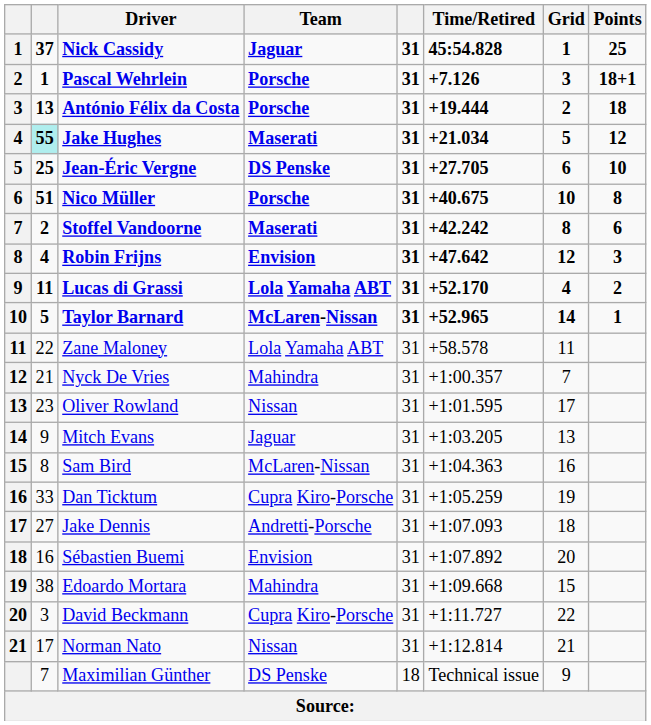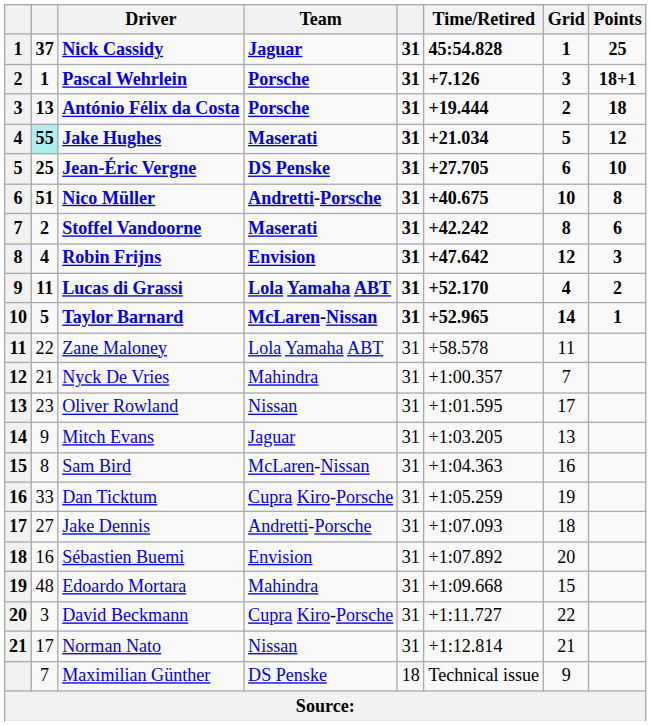Nico Müller | Team: Porsche -> Andretti-Porsche
Edoardo Mortara | column 2: 38 -> 48
